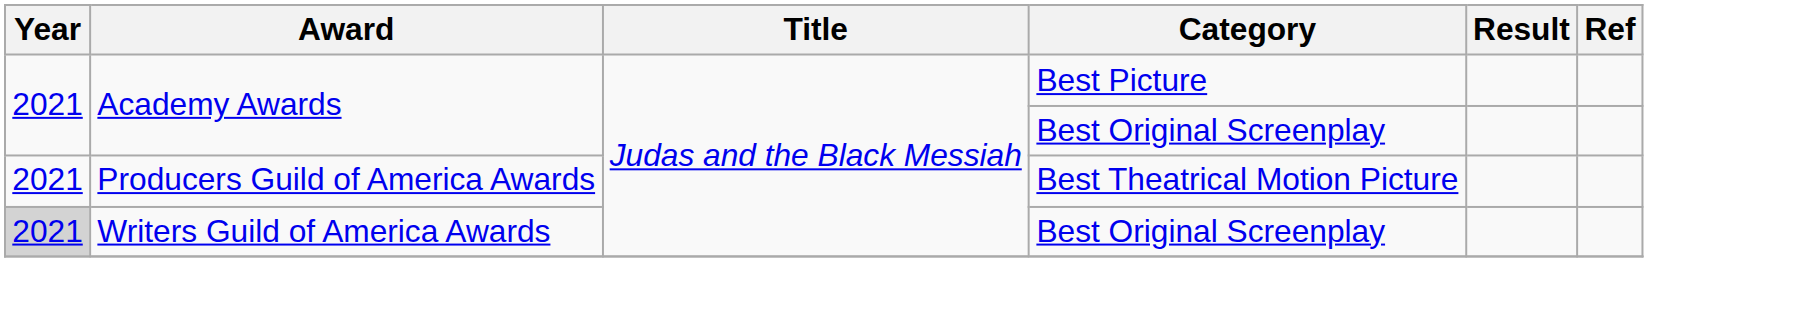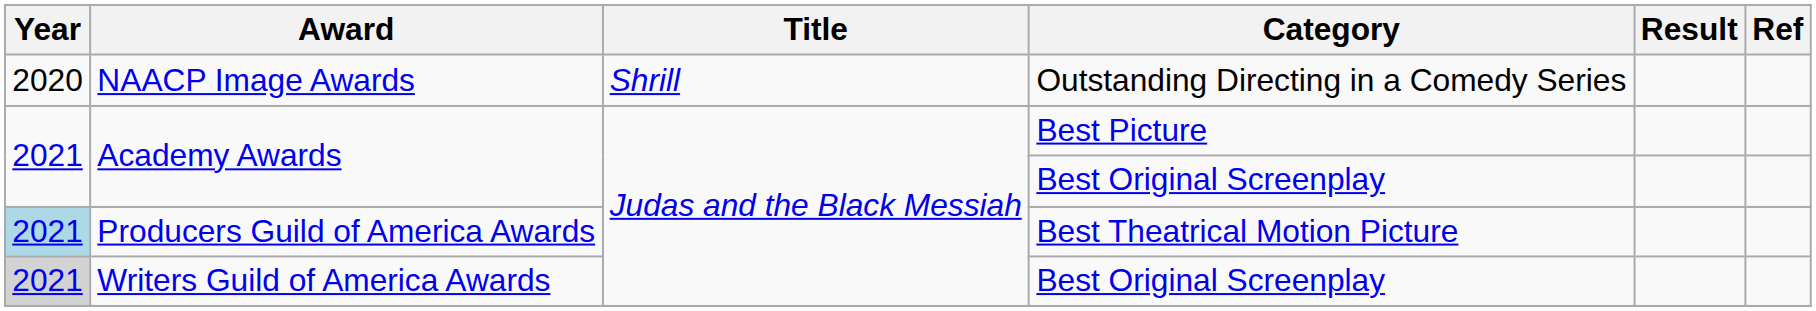+ row: 2020 | NAACP Image Awards | Shrill | Outstanding Directing in a Comedy Series
Producers Guild of America Awards | Year: no background -> lightblue background
